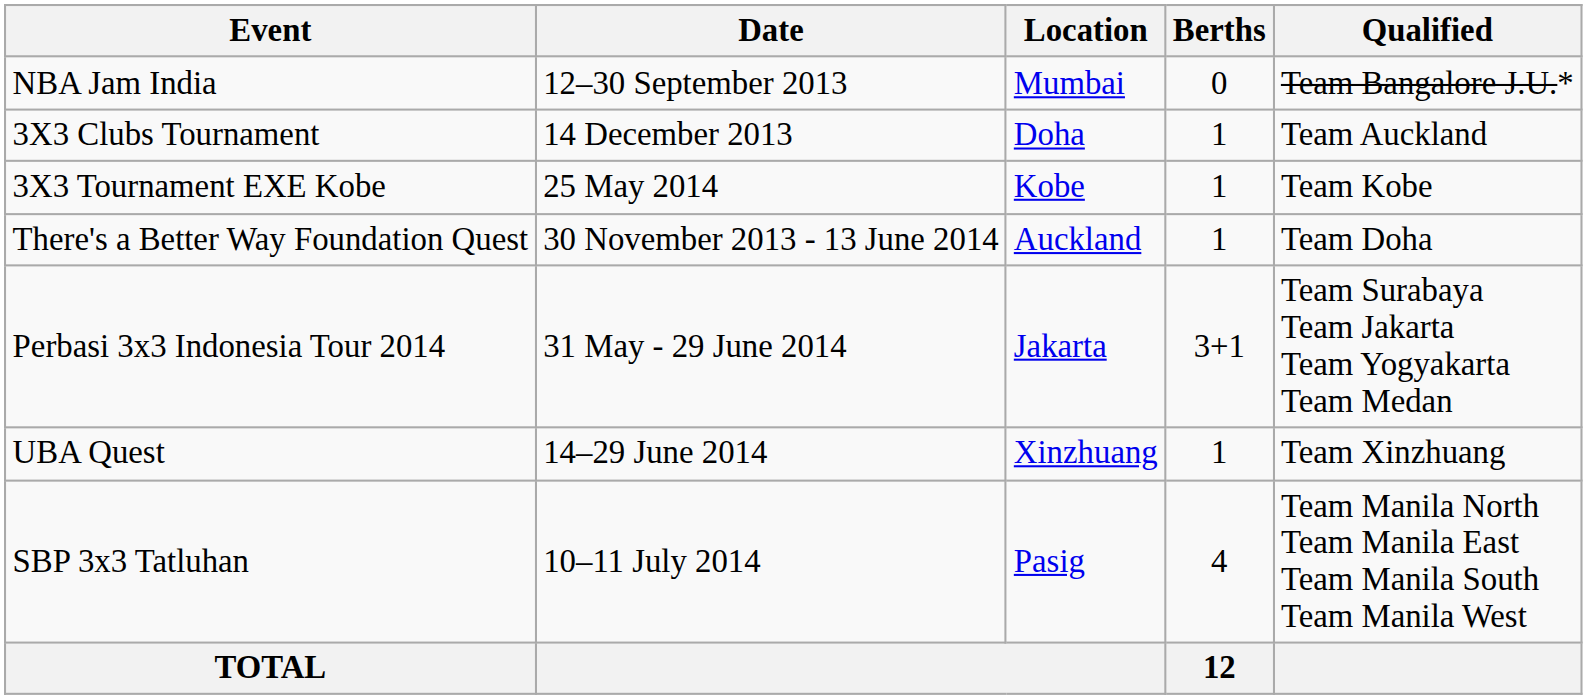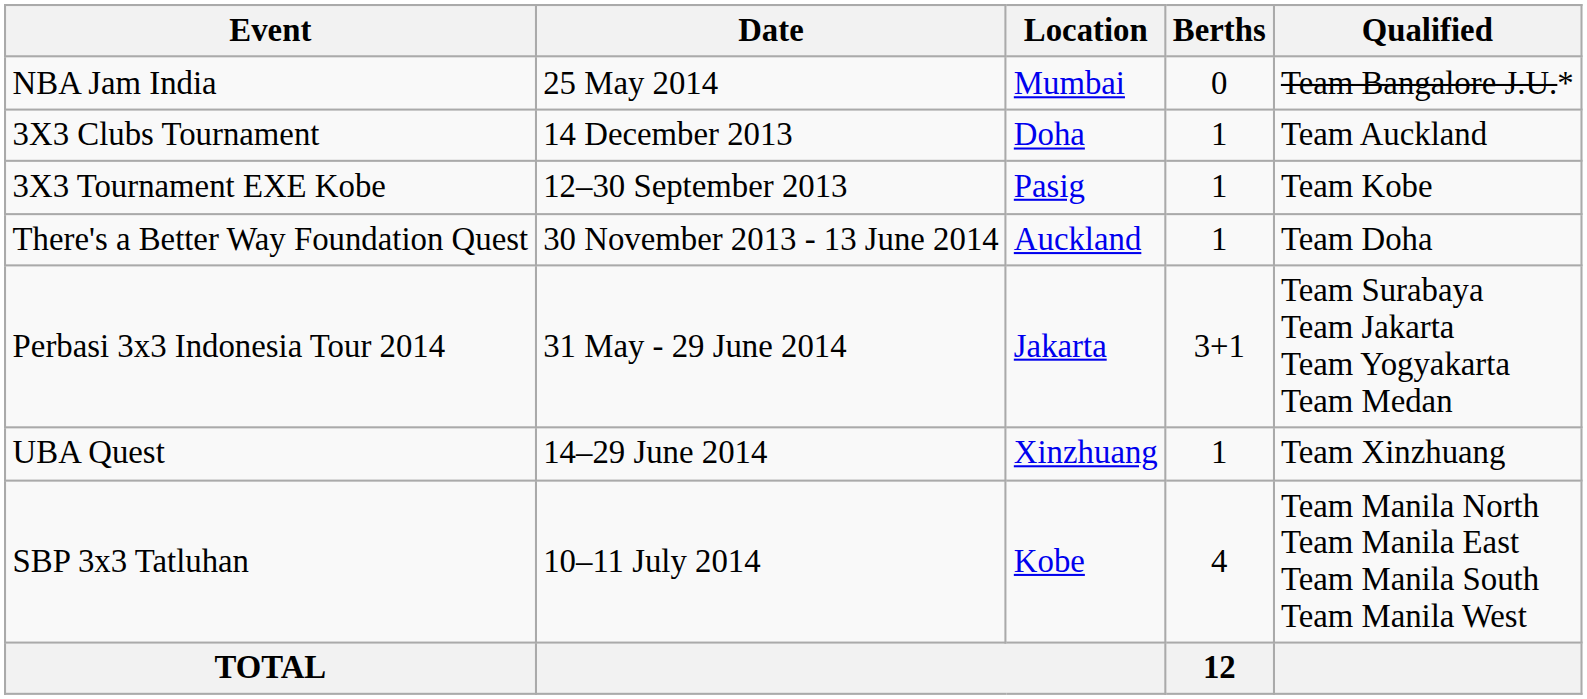NBA Jam India | Date: 12–30 September 2013 -> 25 May 2014
3X3 Tournament EXE Kobe | Date: 25 May 2014 -> 12–30 September 2013
3X3 Tournament EXE Kobe | Location: Kobe -> Pasig
SBP 3x3 Tatluhan | Location: Pasig -> Kobe
